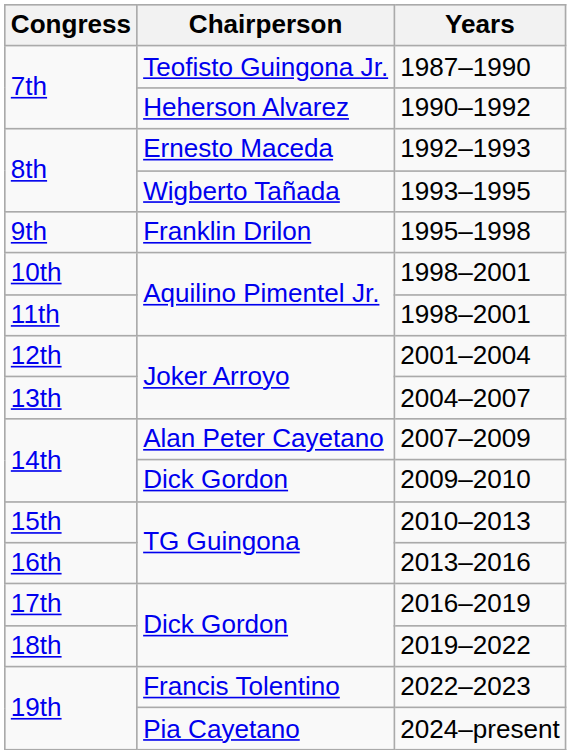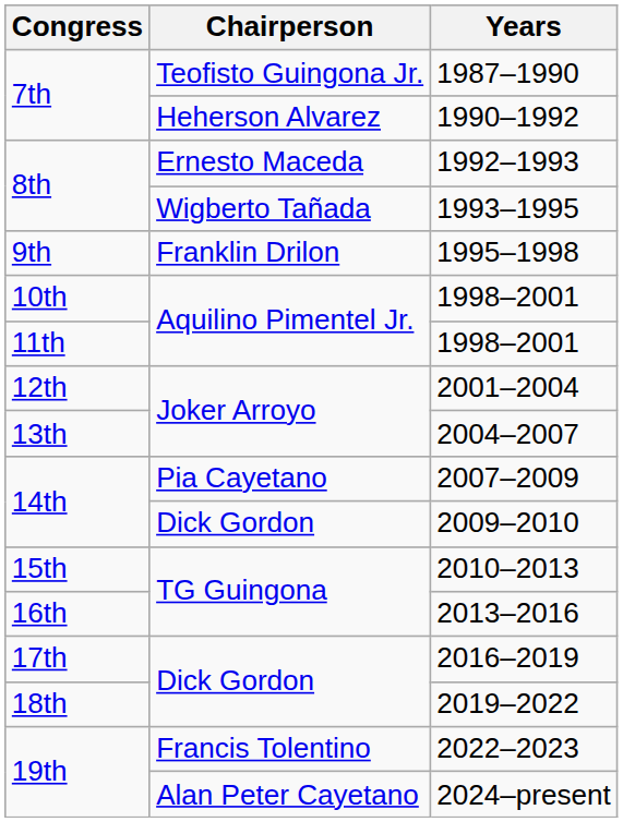2007–2009 | Chairperson: Alan Peter Cayetano -> Pia Cayetano
2024–present | Chairperson: Pia Cayetano -> Alan Peter Cayetano
